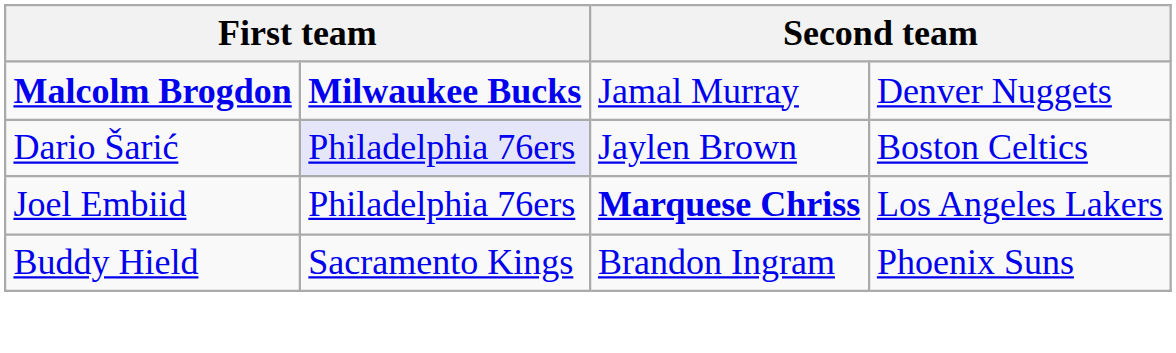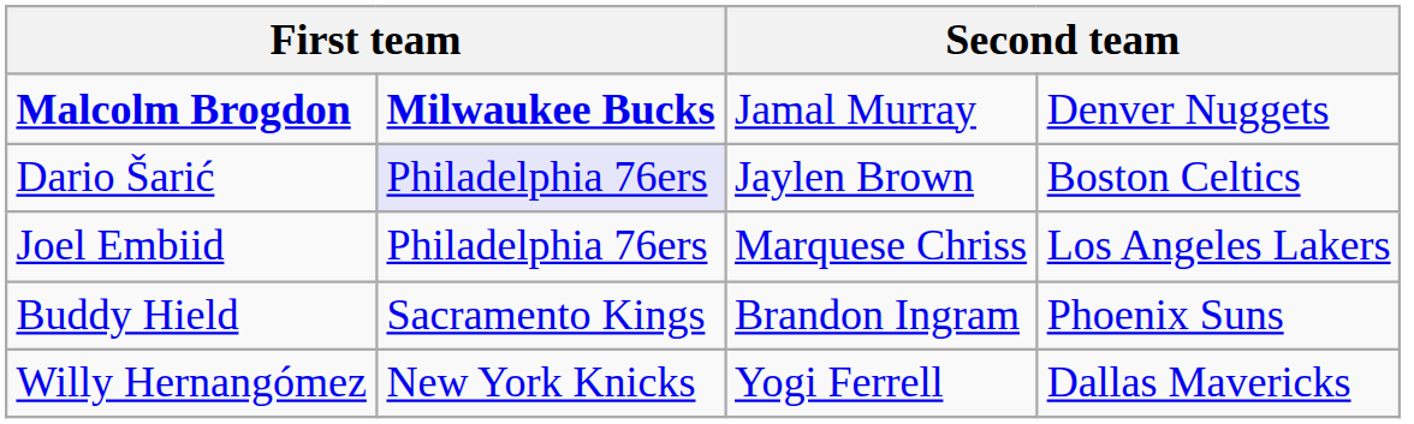Joel Embiid | column 3: bold -> normal
+ row: Willy Hernangómez | New York Knicks | Yogi Ferrell | Dallas Mavericks
